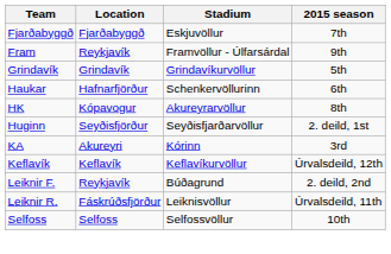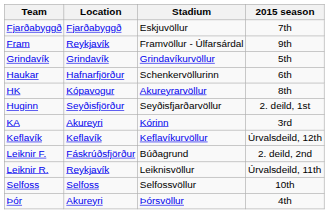Leiknir F. | Location: Reykjavík -> Fáskrúðsfjörður
Leiknir R. | Location: Fáskrúðsfjörður -> Reykjavík
+ row: Þór | Akureyri | Þórsvöllur | 4th
